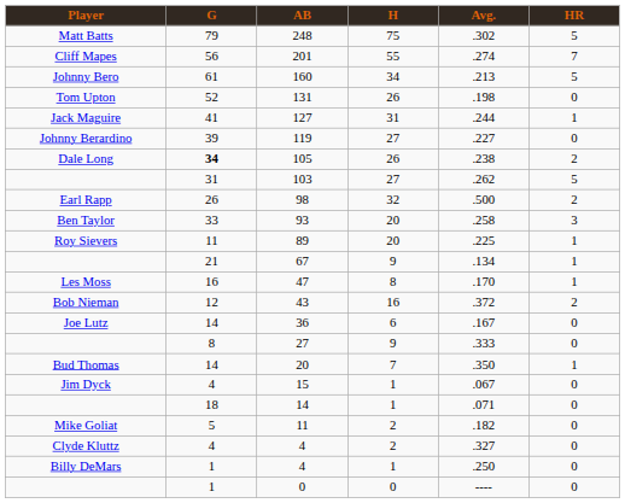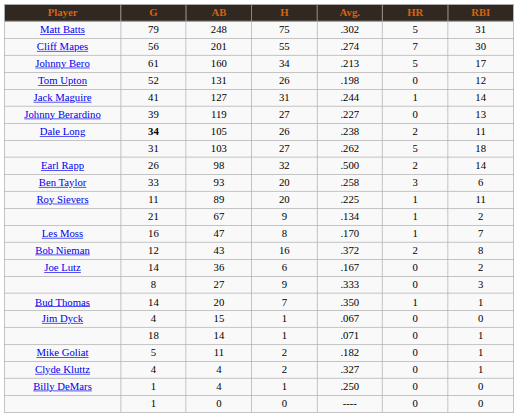+ column: RBI | 31 | 30 | 17 | 12 | 14 | 13 | 11 | 18 | 14 | 6 | 11 | 2 | 7 | 8 | 2 | 3 | 1 | 0 | 1 | 1 | 1 | 0 | 0
